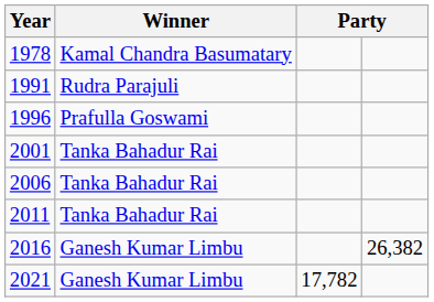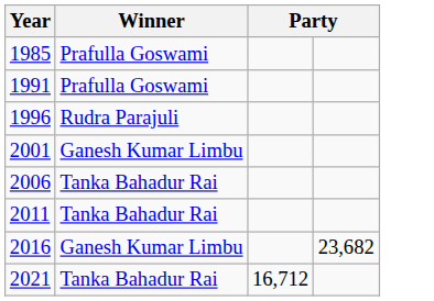- row: 1978 | Kamal Chandra Basumatary
+ row: 1985 | Prafulla Goswami
1991 | Winner: Rudra Parajuli -> Prafulla Goswami
1996 | Winner: Prafulla Goswami -> Rudra Parajuli
2001 | Winner: Tanka Bahadur Rai -> Ganesh Kumar Limbu
2016 | column 4: 26,382 -> 23,682
2021 | Winner: Ganesh Kumar Limbu -> Tanka Bahadur Rai
2021 | column 3: 17,782 -> 16,712
